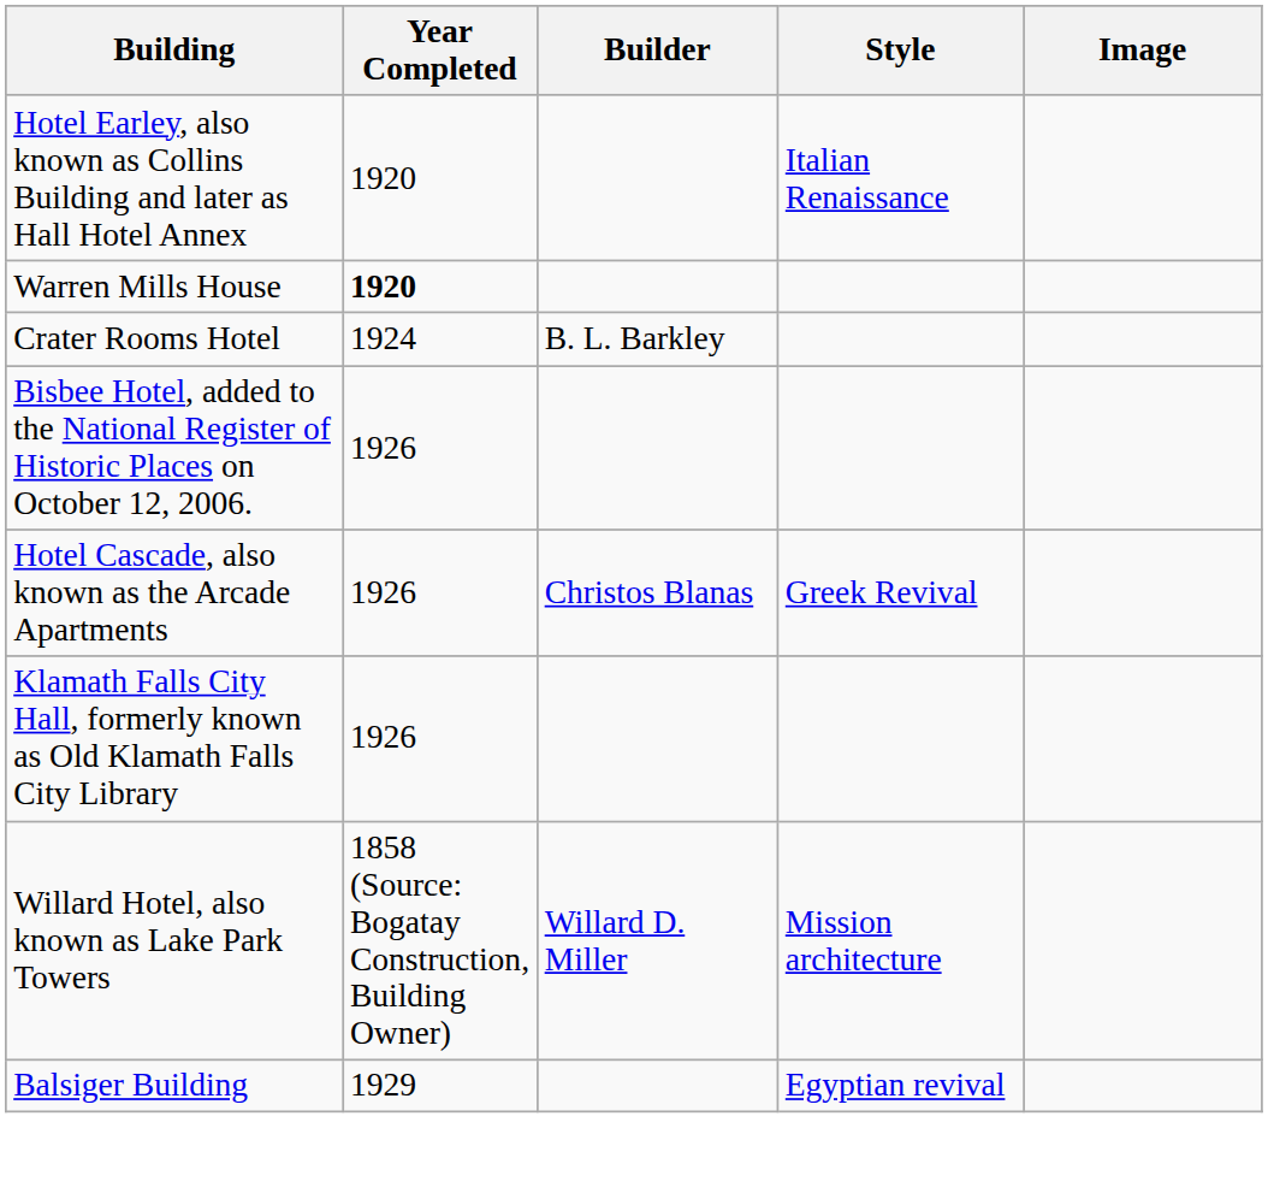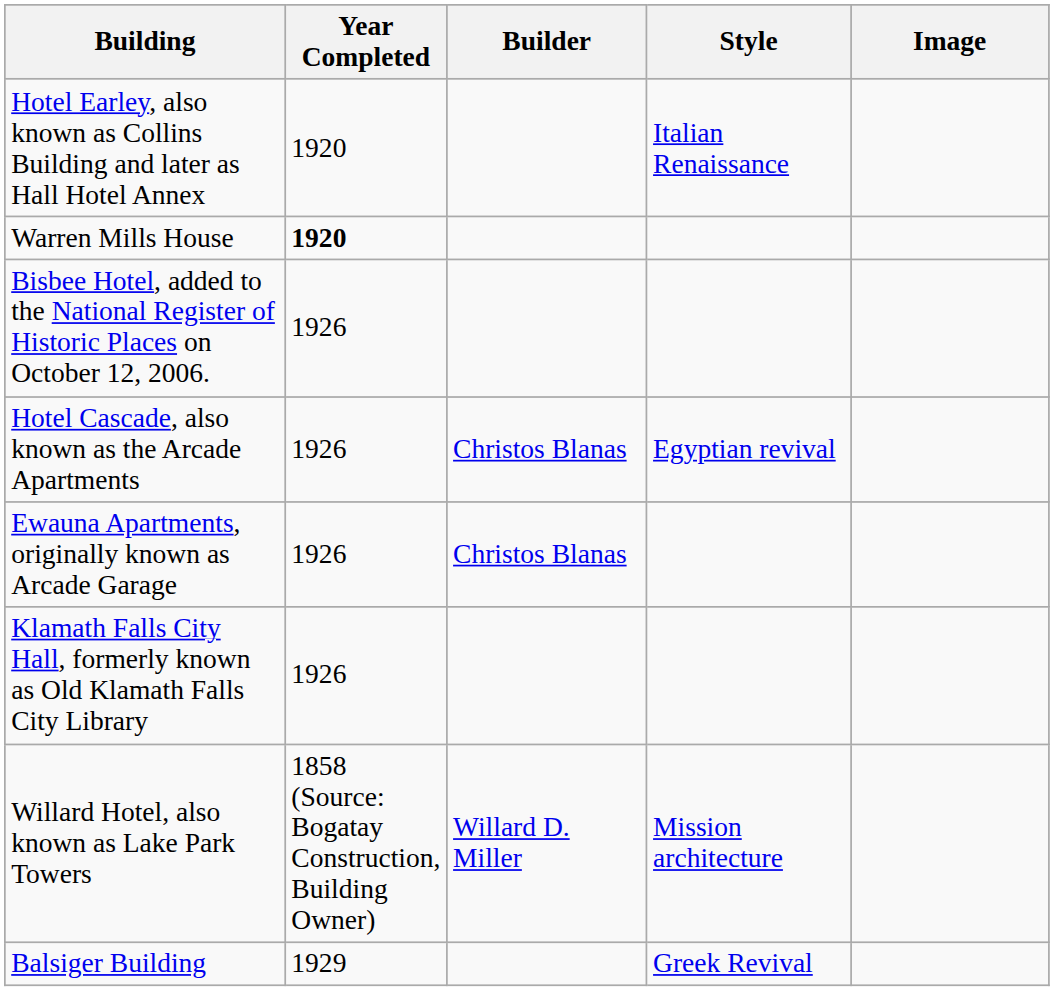- row: Crater Rooms Hotel | 1924 | B. L. Barkley
Hotel Cascade, also known as the Arcade Apartments | Style: Greek Revival -> Egyptian revival
+ row: Ewauna Apartments, originally known as Arcade Garage | 1926 | Christos Blanas
Balsiger Building | Style: Egyptian revival -> Greek Revival
